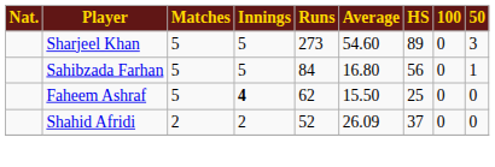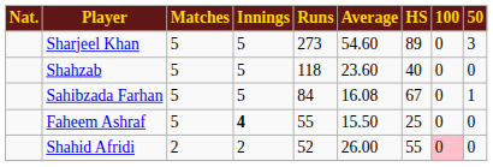+ row: Shahzab | 5 | 5 | 118 | 23.60 | 40 | 0 | 0
Sahibzada Farhan | Average: 16.80 -> 16.08
Sahibzada Farhan | HS: 56 -> 67
Faheem Ashraf | Runs: 62 -> 55
Shahid Afridi | Average: 26.09 -> 26.00
Shahid Afridi | HS: 37 -> 55
Shahid Afridi | 100: no background -> pink background
